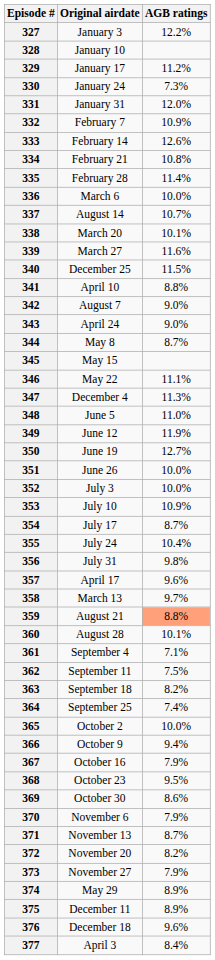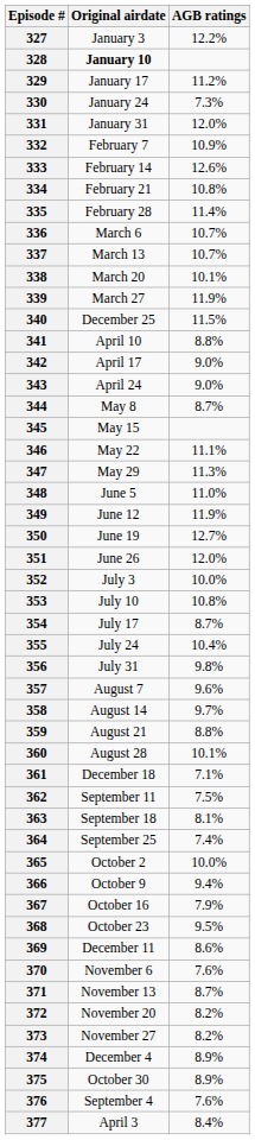328 | Original airdate: normal -> bold
336 | AGB ratings: 10.0% -> 10.7%
337 | Original airdate: August 14 -> March 13
339 | AGB ratings: 11.6% -> 11.9%
342 | Original airdate: August 7 -> April 17
347 | Original airdate: December 4 -> May 29
351 | AGB ratings: 10.0% -> 12.0%
353 | AGB ratings: 10.9% -> 10.8%
357 | Original airdate: April 17 -> August 7
358 | Original airdate: March 13 -> August 14
359 | AGB ratings: lightsalmon background -> no background
361 | Original airdate: September 4 -> December 18
363 | AGB ratings: 8.2% -> 8.1%
369 | Original airdate: October 30 -> December 11
370 | AGB ratings: 7.9% -> 7.6%
373 | AGB ratings: 7.9% -> 8.2%
374 | Original airdate: May 29 -> December 4
375 | Original airdate: December 11 -> October 30
376 | Original airdate: December 18 -> September 4
376 | AGB ratings: 9.6% -> 7.6%
